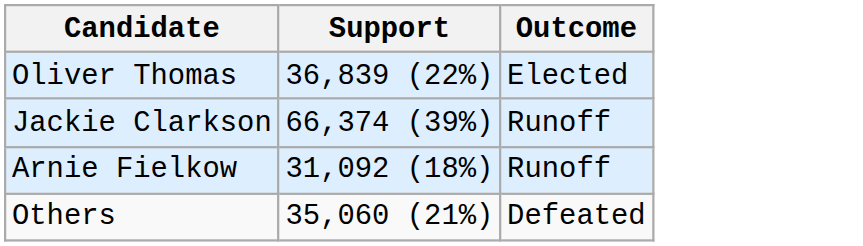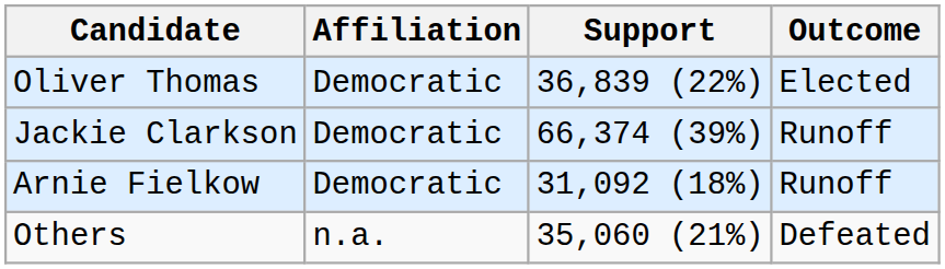+ column: Affiliation | Democratic | Democratic | Democratic | n.a.
